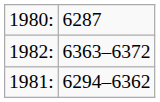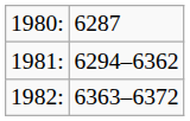rows swapped: 1981: <-> 1982:
